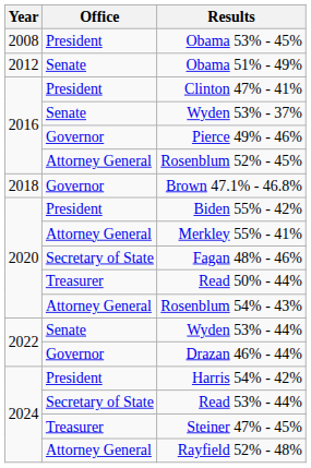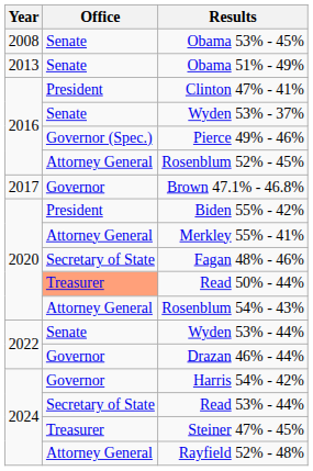Obama 53% - 45% | Office: President -> Senate
Obama 51% - 49% | Year: 2012 -> 2013
Pierce 49% - 46% | Office: Governor -> Governor (Spec.)
Brown 47.1% - 46.8% | Year: 2018 -> 2017
Read 50% - 44% | Office: no background -> lightsalmon background
Harris 54% - 42% | Office: President -> Governor
